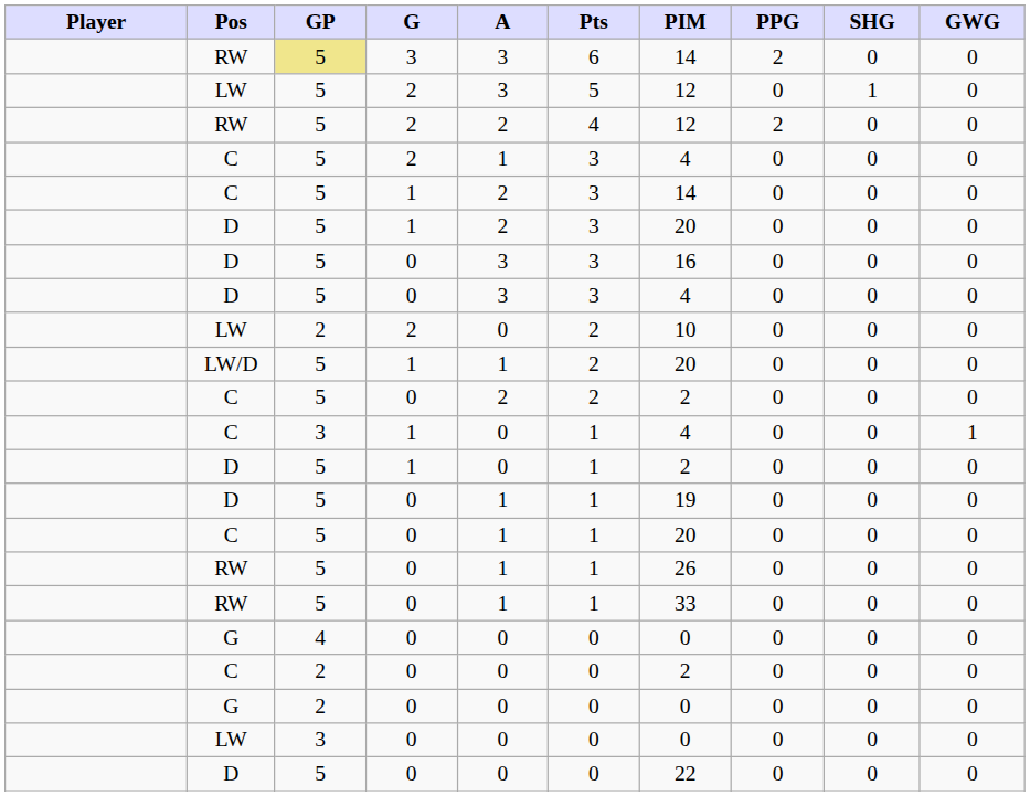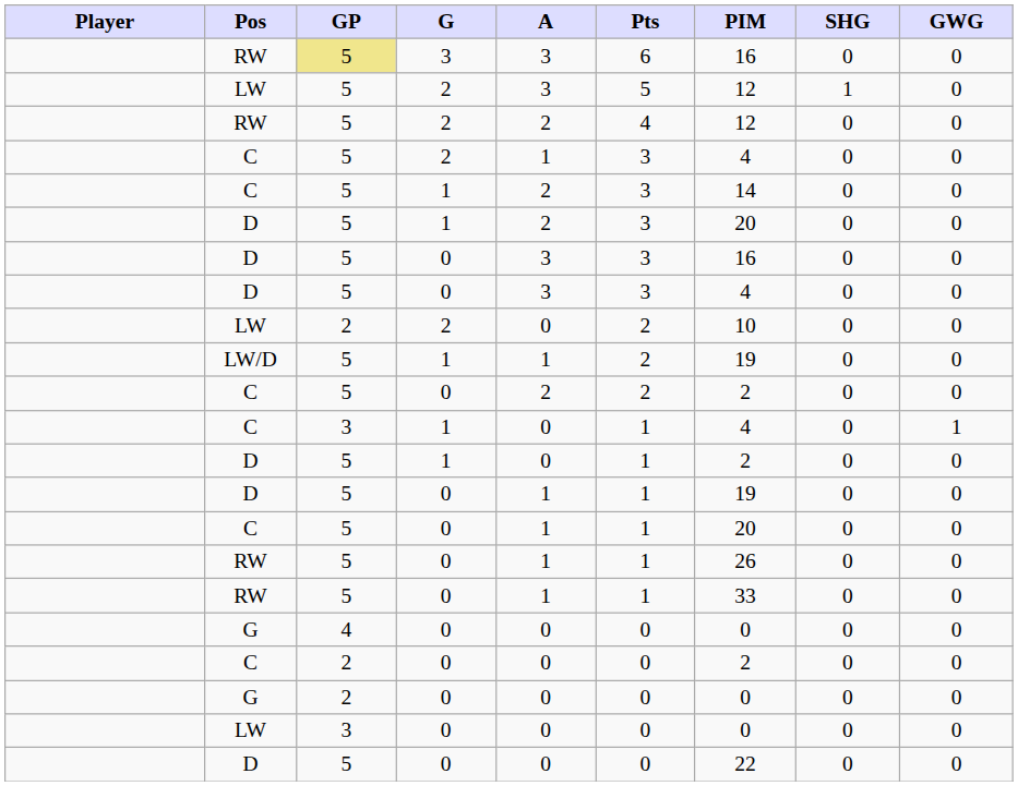- column: PPG | 2 | 0 | 2 | 0 | 0 | 0 | 0 | 0 | 0 | 0 | 0 | 0 | 0 | 0 | 0 | 0 | 0 | 0 | 0 | 0 | 0 | 0
RW / 3 | PIM: 14 -> 16
LW/D | PIM: 20 -> 19
